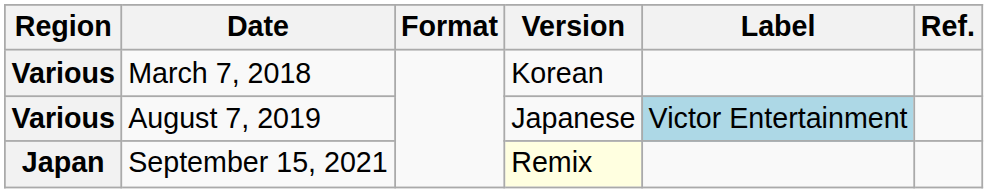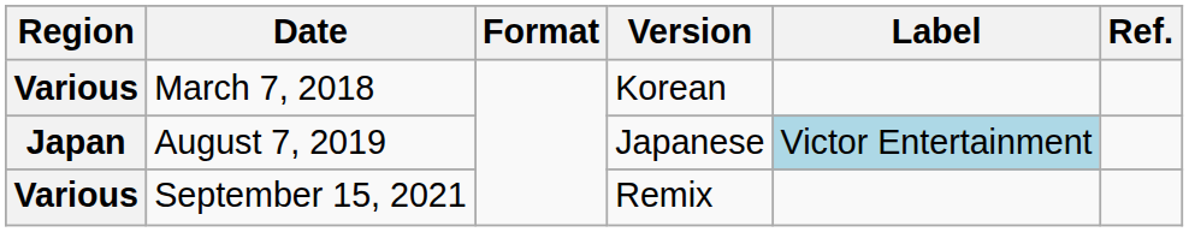August 7, 2019 | Region: Various -> Japan
September 15, 2021 | Region: Japan -> Various
September 15, 2021 | Version: lightyellow background -> no background
